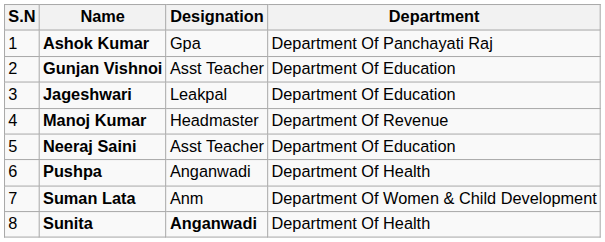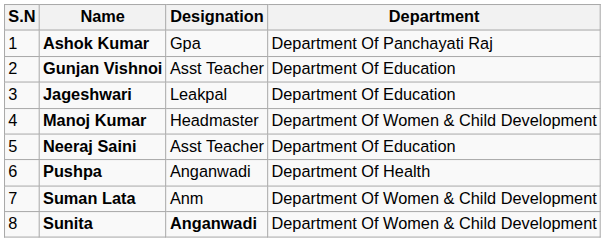Manoj Kumar | Department: Department Of Revenue -> Department Of Women & Child Development
Sunita | Department: Department Of Health -> Department Of Women & Child Development
